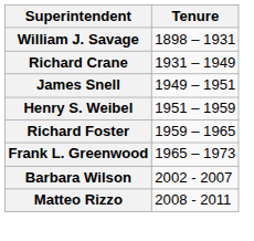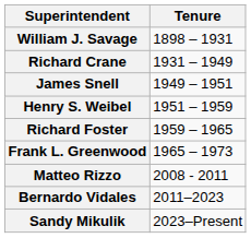- row: Barbara Wilson | 2002 - 2007
+ row: Bernardo Vidales | 2011–2023
+ row: Sandy Mikulik | 2023–Present
